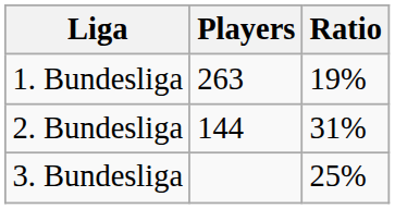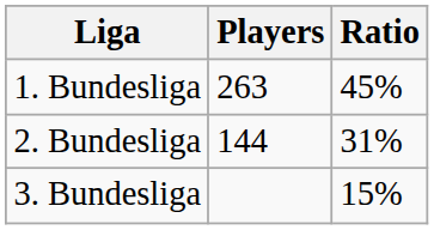1. Bundesliga | Ratio: 19% -> 45%
3. Bundesliga | Ratio: 25% -> 15%
